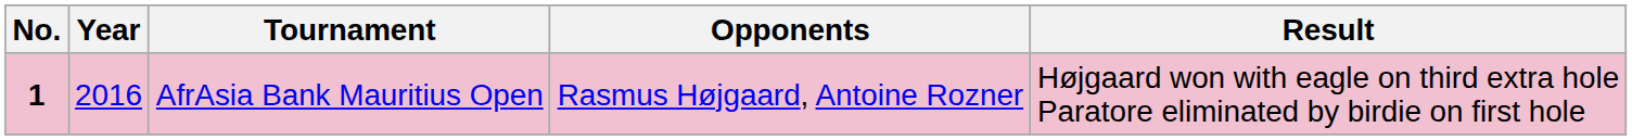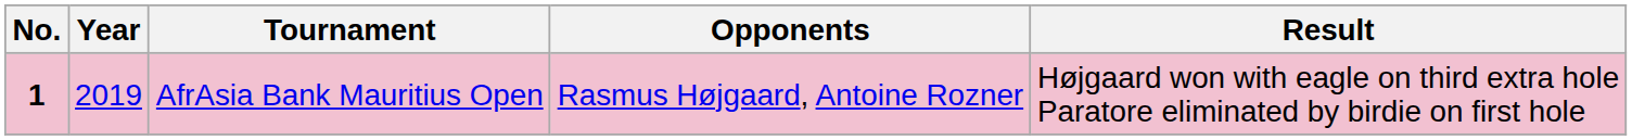AfrAsia Bank Mauritius Open | Year: 2016 -> 2019
